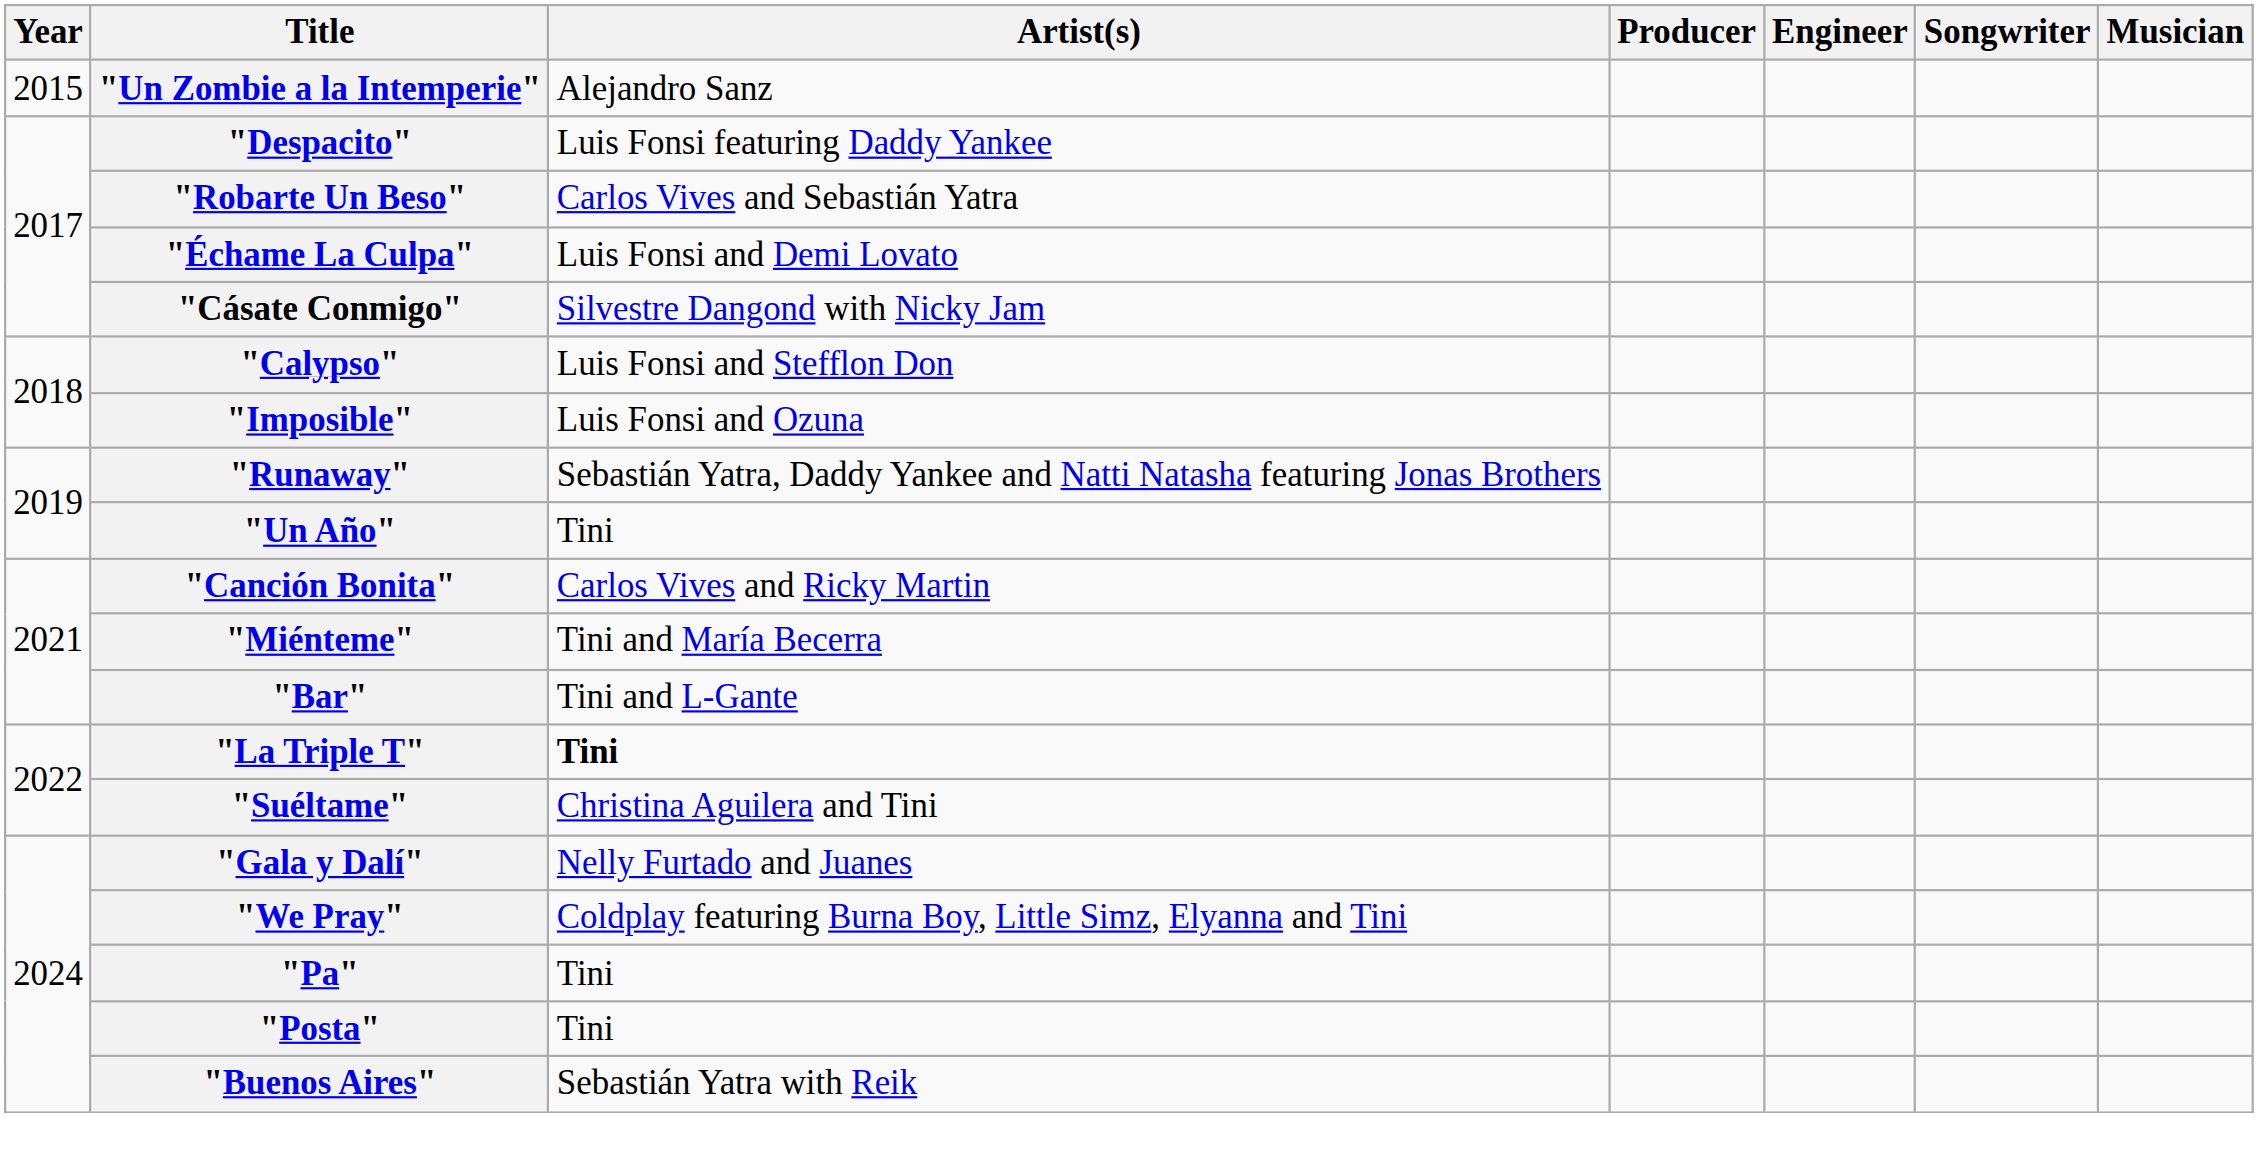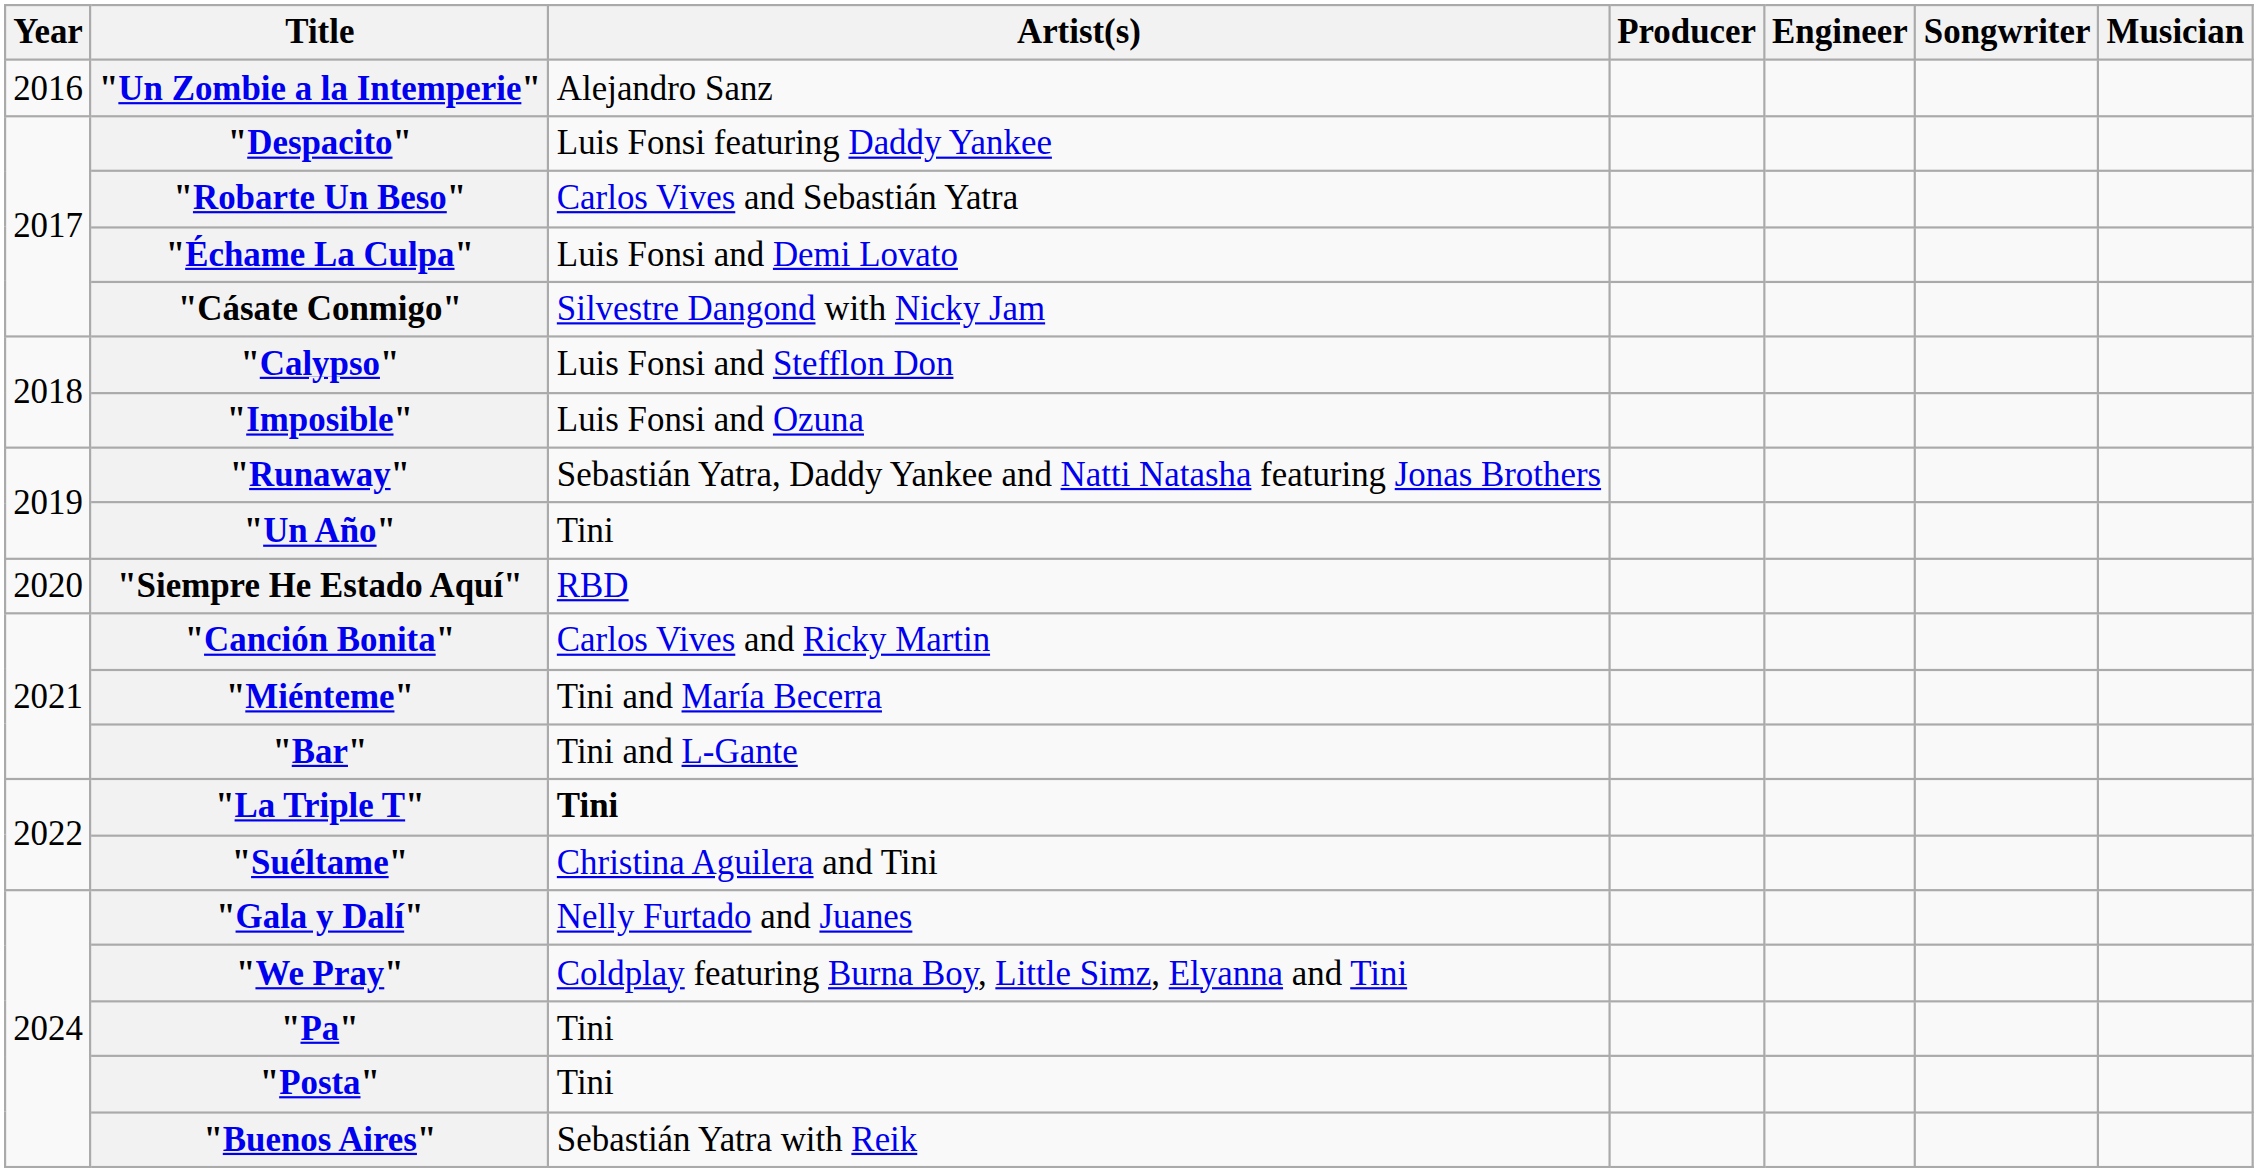"Un Zombie a la Intemperie" | Year: 2015 -> 2016
+ row: 2020 | "Siempre He Estado Aquí" | RBD
